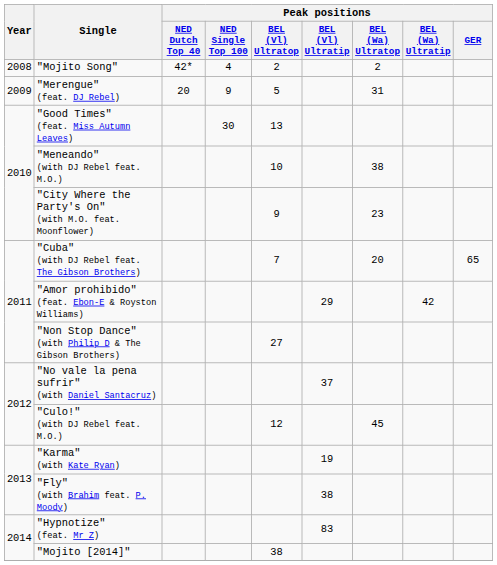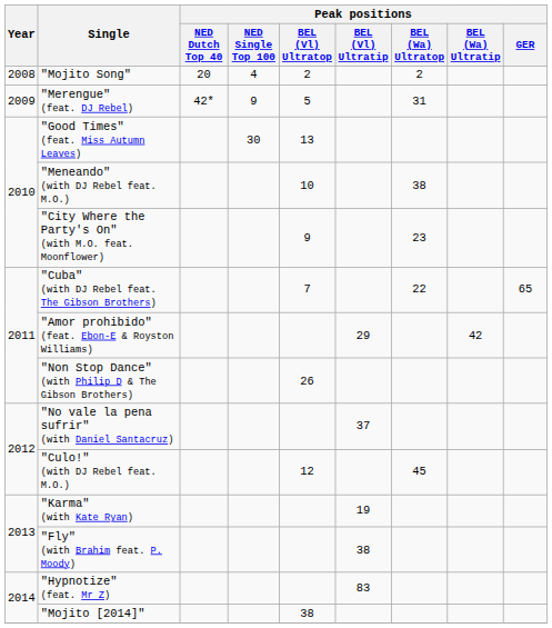"Mojito Song" | Peak positions / NED Dutch Top 40: 42* -> 20
"Merengue" (feat. DJ Rebel) | Peak positions / NED Dutch Top 40: 20 -> 42*
"Cuba" (with DJ Rebel feat. The Gibson Brothers) | Peak positions / BEL (Wa) Ultratop: 20 -> 22
"Non Stop Dance" (with Philip D & The Gibson Brothers) | Peak positions / BEL (Vl) Ultratop: 27 -> 26
